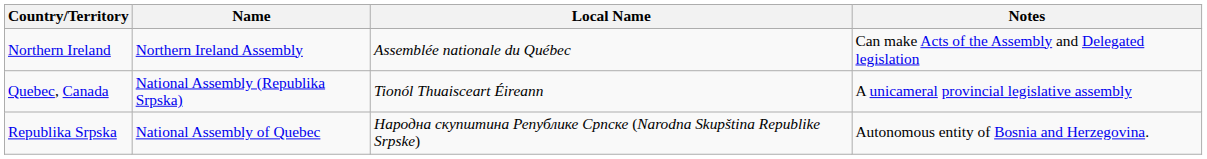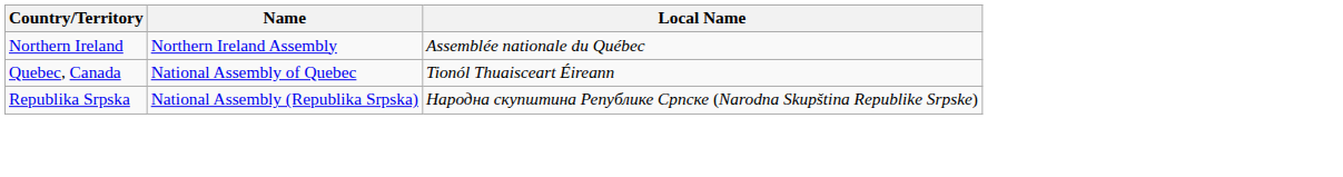- column: Notes | Can make Acts of the Assembly and Delegated legislation | A unicameral provincial legislative assembly | Autonomous entity of Bosnia and Herzegovina.
Quebec, Canada | Name: National Assembly (Republika Srpska) -> National Assembly of Quebec
Republika Srpska | Name: National Assembly of Quebec -> National Assembly (Republika Srpska)
